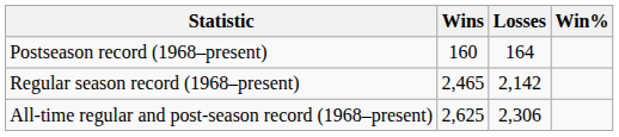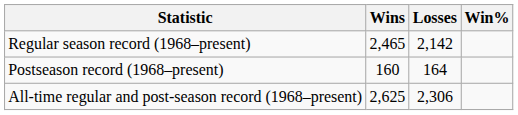rows swapped: Regular season record (1968–present) <-> Postseason record (1968–present)
